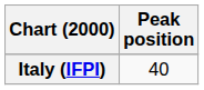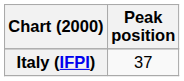Italy (IFPI) | Peak position: 40 -> 37
